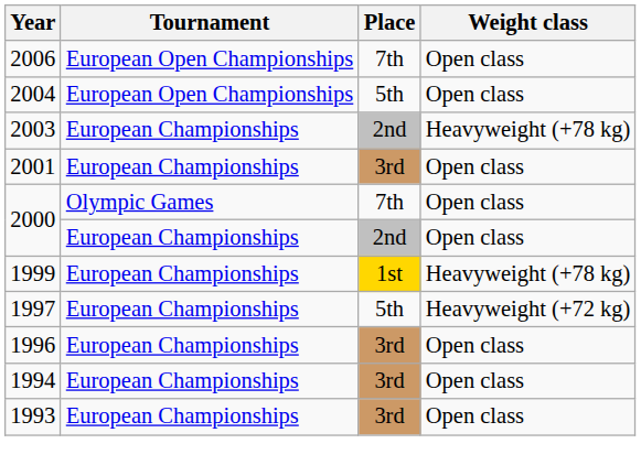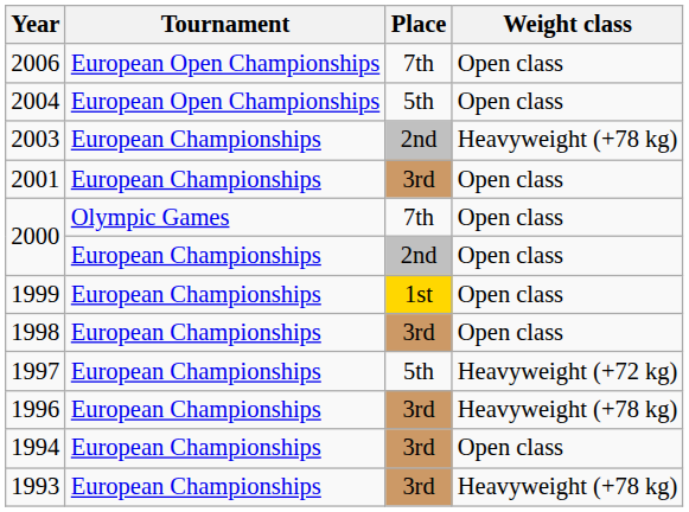1999 | Weight class: Heavyweight (+78 kg) -> Open class
+ row: 1998 | European Championships | 3rd | Open class
1996 | Weight class: Open class -> Heavyweight (+78 kg)
1993 | Weight class: Open class -> Heavyweight (+78 kg)
